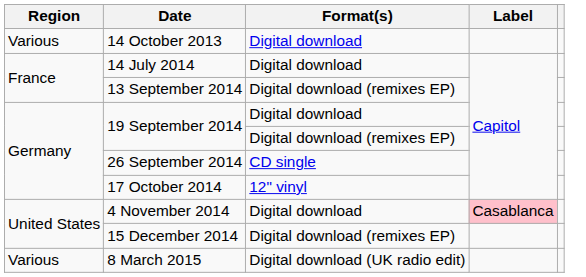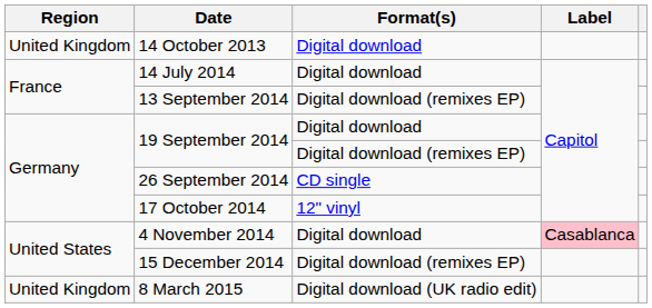14 October 2013 | Region: Various -> United Kingdom
8 March 2015 | Region: Various -> United Kingdom
